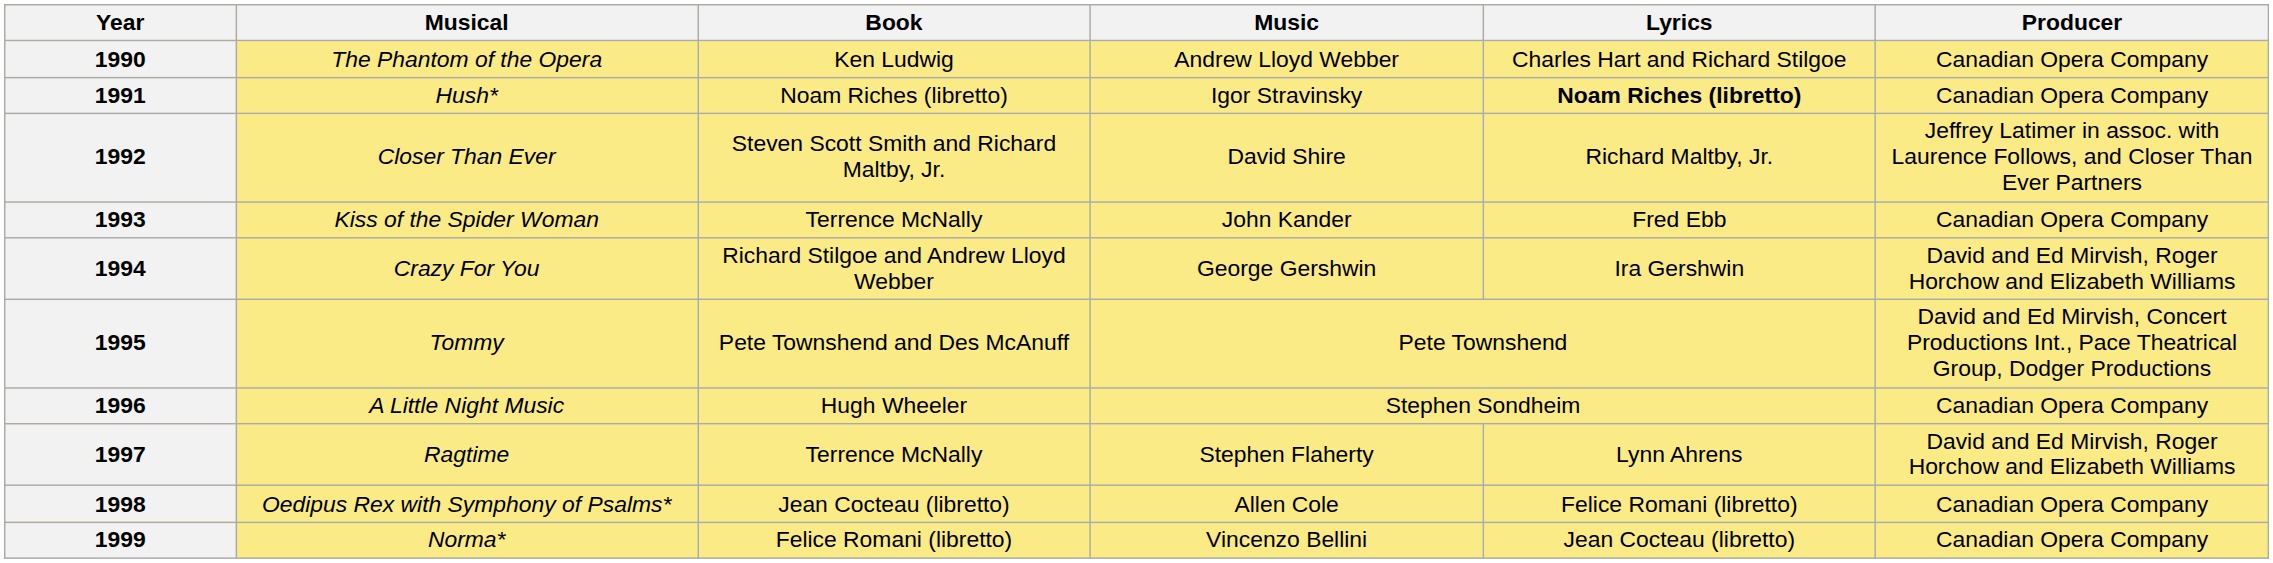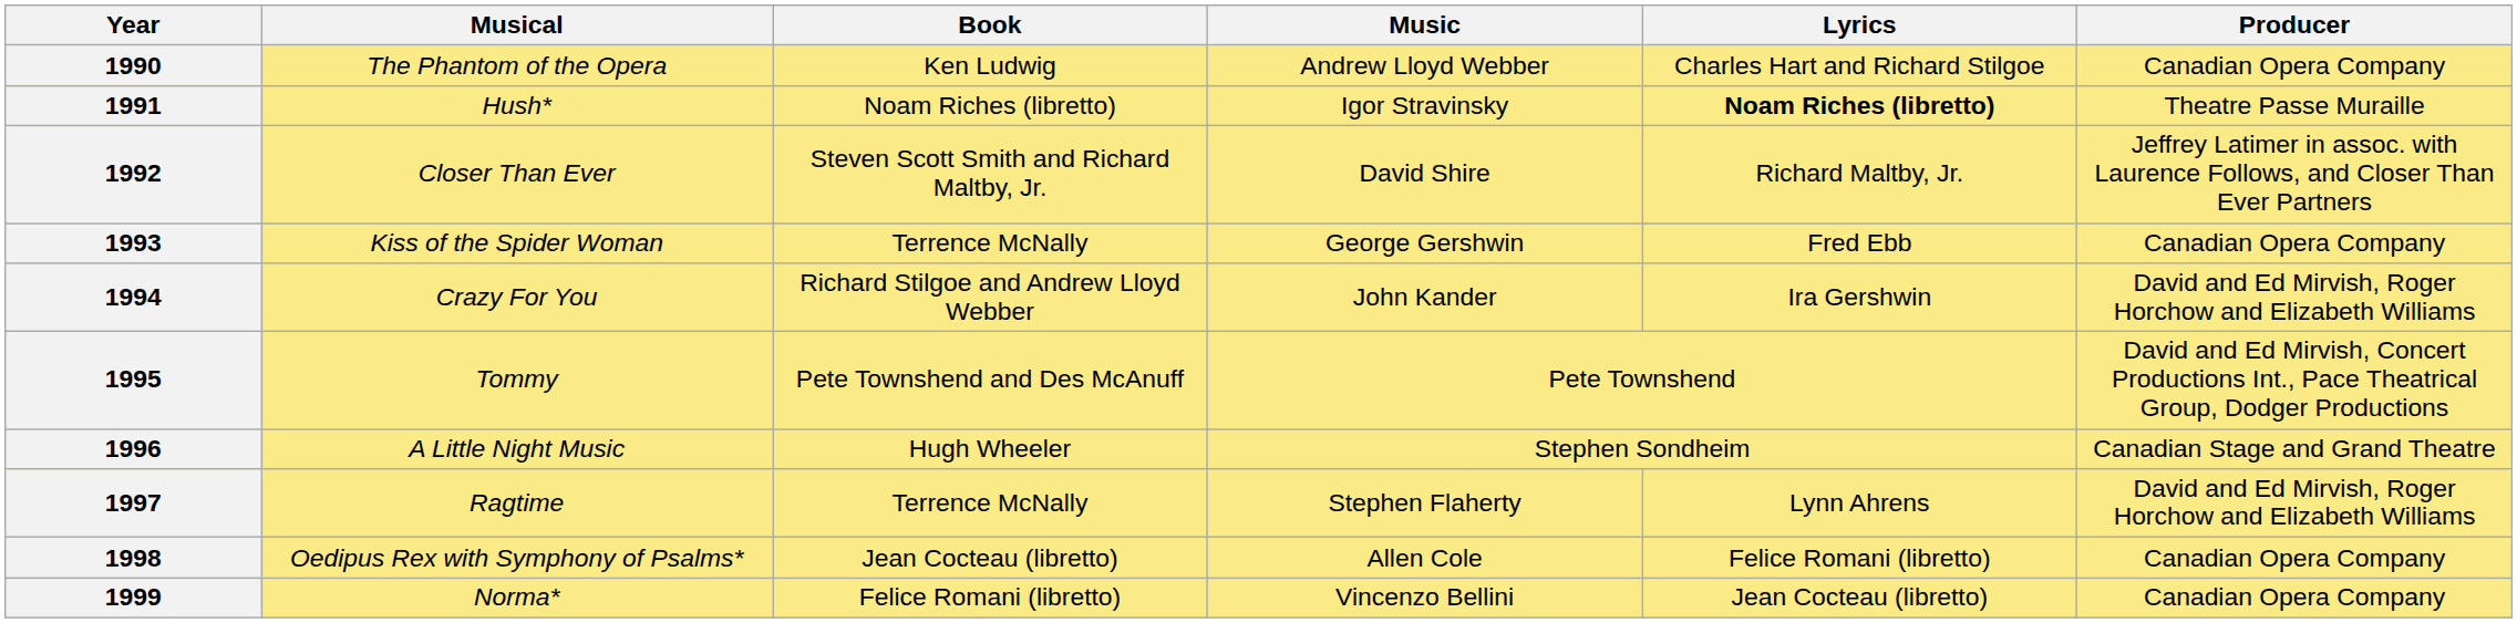1991 | Producer: Canadian Opera Company -> Theatre Passe Muraille
1993 | Music: John Kander -> George Gershwin
1994 | Music: George Gershwin -> John Kander
1996 | Producer: Canadian Opera Company -> Canadian Stage and Grand Theatre
